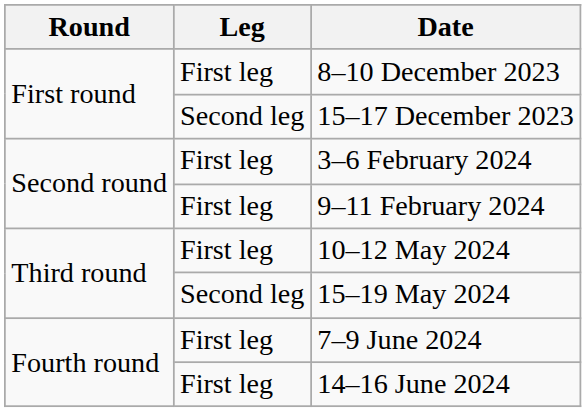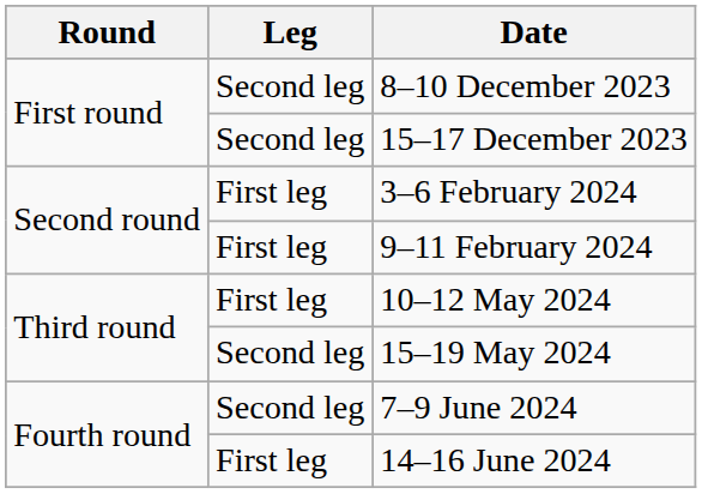8–10 December 2023 | Leg: First leg -> Second leg
7–9 June 2024 | Leg: First leg -> Second leg
